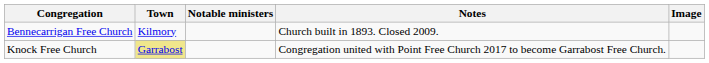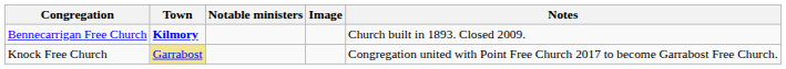columns swapped: Notes <-> Image
Bennecarrigan Free Church | Town: normal -> bold
